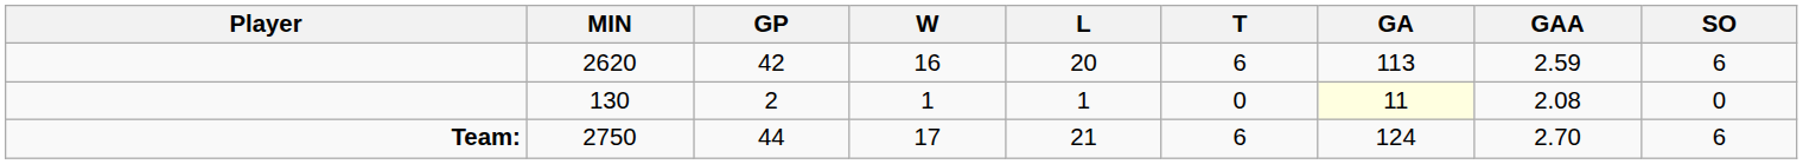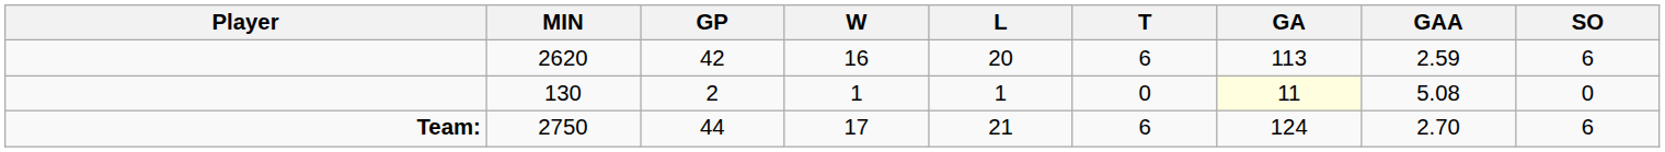130 | GAA: 2.08 -> 5.08
